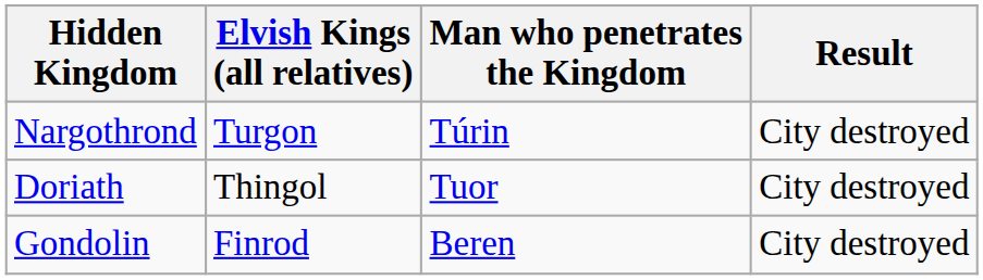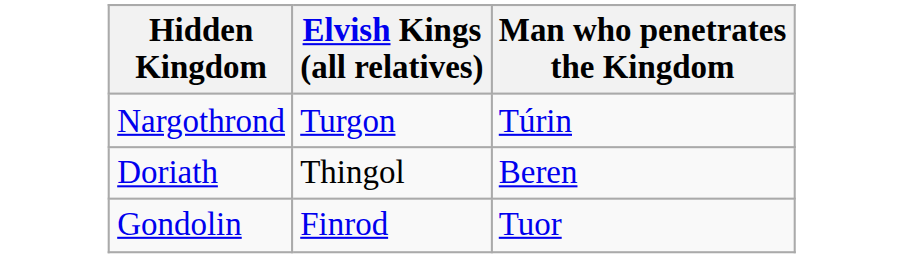- column: Result | City destroyed | City destroyed | City destroyed
Doriath | Man who penetrates the Kingdom: Tuor -> Beren
Gondolin | Man who penetrates the Kingdom: Beren -> Tuor
